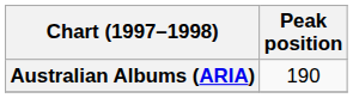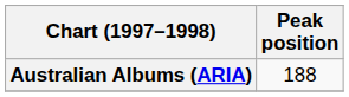Australian Albums (ARIA) | Peak position: 190 -> 188
